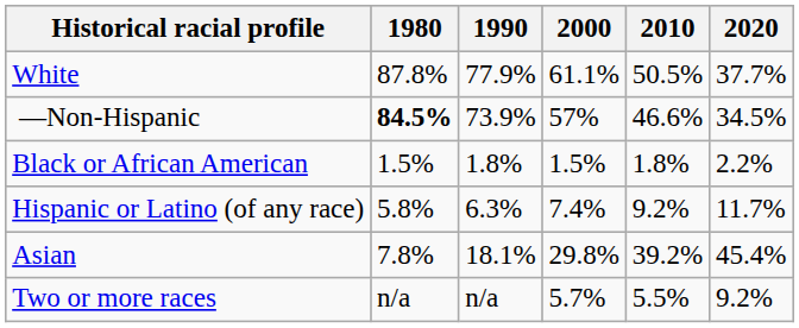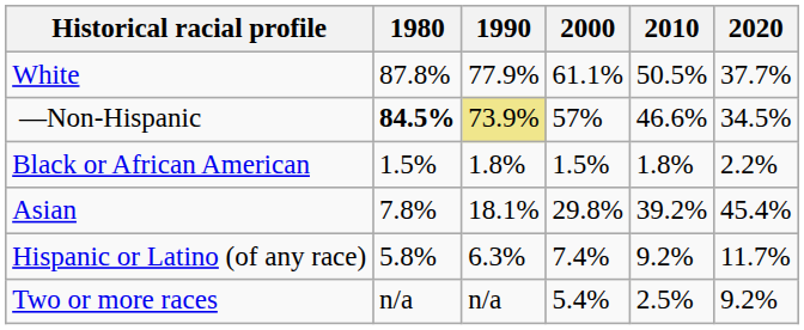—Non-Hispanic | 1990: no background -> khaki background
rows swapped: Hispanic or Latino (of any race) <-> Asian
Two or more races | 2000: 5.7% -> 5.4%
Two or more races | 2010: 5.5% -> 2.5%
